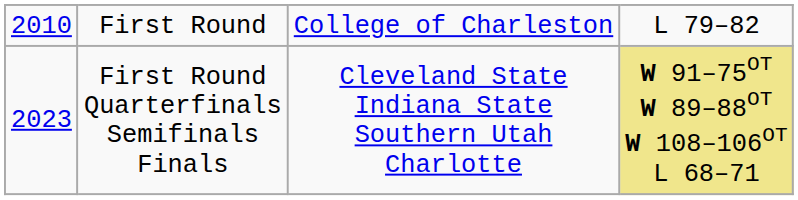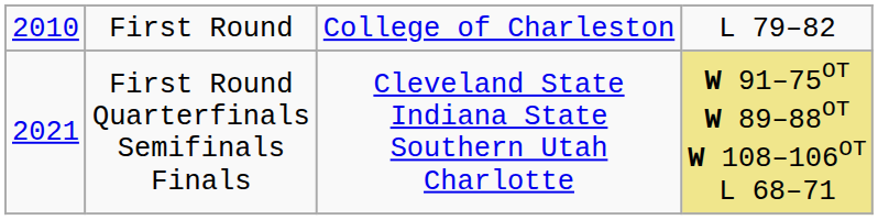First Round Quarterfinals Semifinals Finals | column 1: 2023 -> 2021
